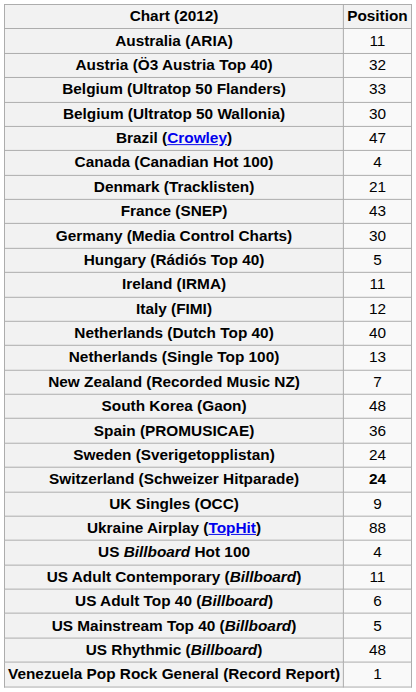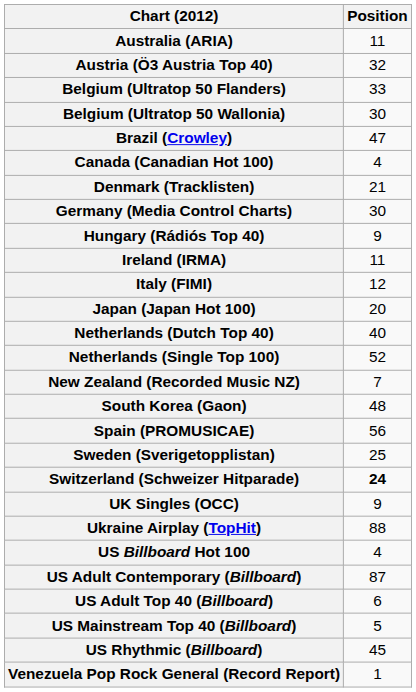- row: France (SNEP) | 43
Hungary (Rádiós Top 40) | Position: 5 -> 9
+ row: Japan (Japan Hot 100) | 20
Netherlands (Single Top 100) | Position: 13 -> 52
Spain (PROMUSICAE) | Position: 36 -> 56
Sweden (Sverigetopplistan) | Position: 24 -> 25
US Adult Contemporary (Billboard) | Position: 11 -> 87
US Rhythmic (Billboard) | Position: 48 -> 45
